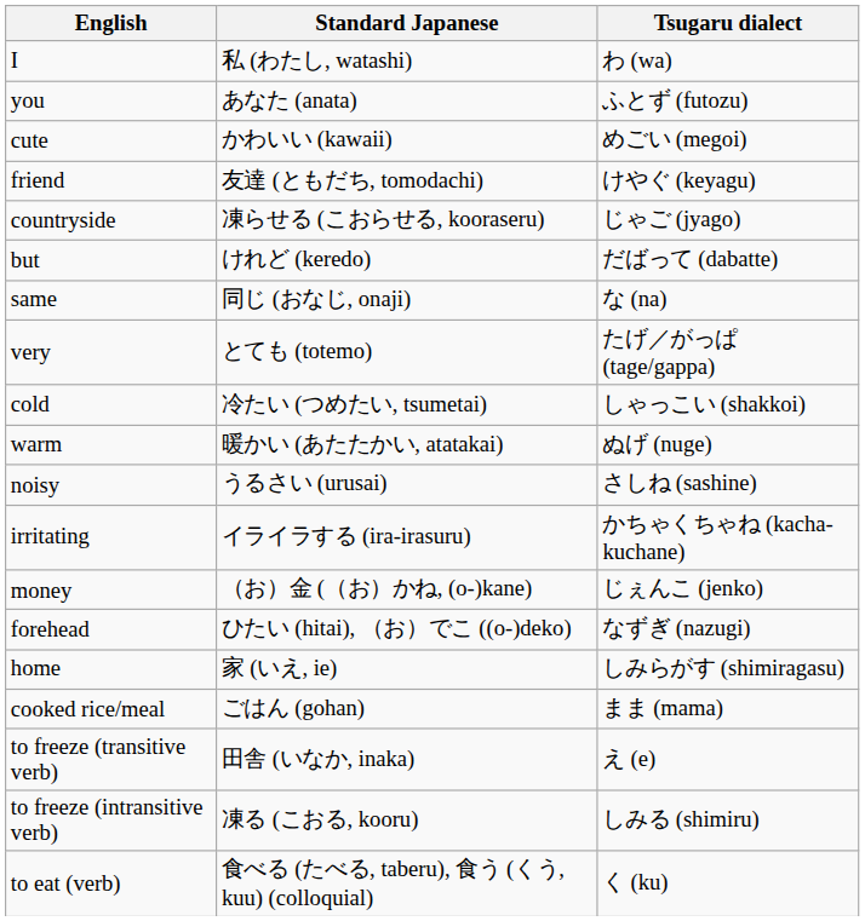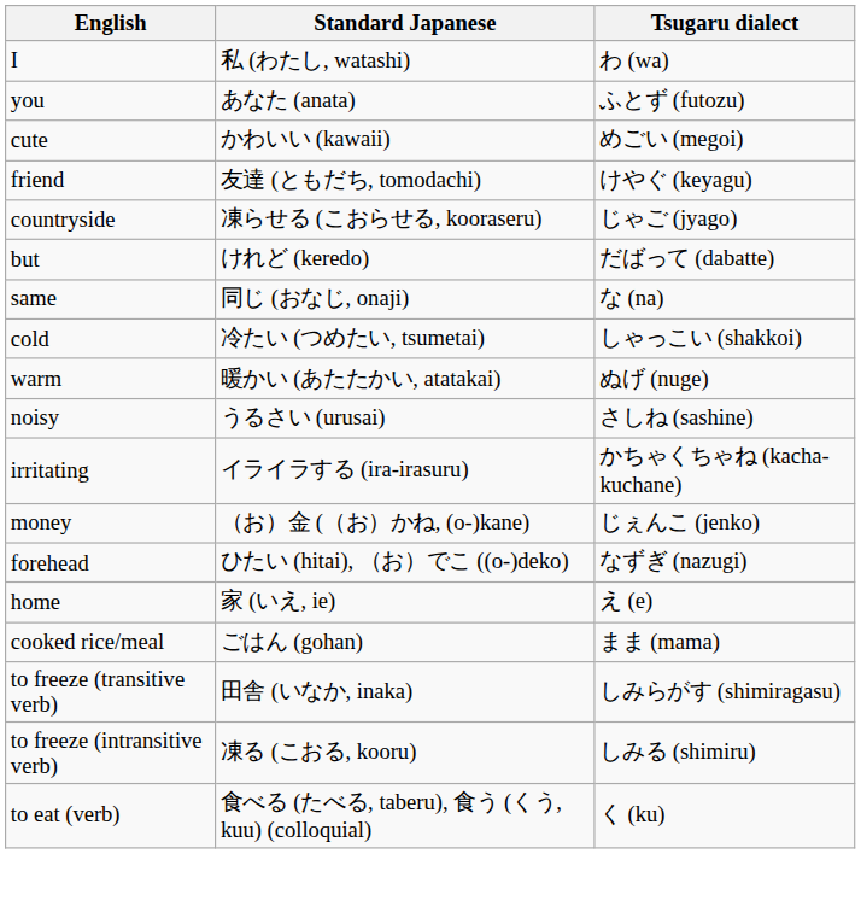- row: very | とても (totemo) | たげ／がっぱ (tage/gappa)
home | Tsugaru dialect: しみらがす (shimiragasu) -> え (e)
to freeze (transitive verb) | Tsugaru dialect: え (e) -> しみらがす (shimiragasu)
